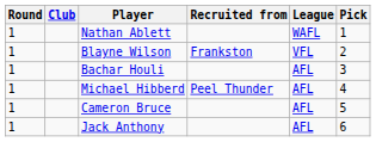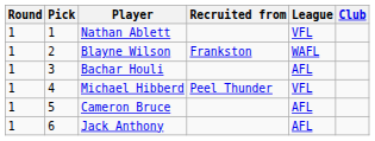columns swapped: Pick <-> Club
Nathan Ablett | League: WAFL -> VFL
Blayne Wilson | League: VFL -> WAFL
Michael Hibberd | League: AFL -> VFL
